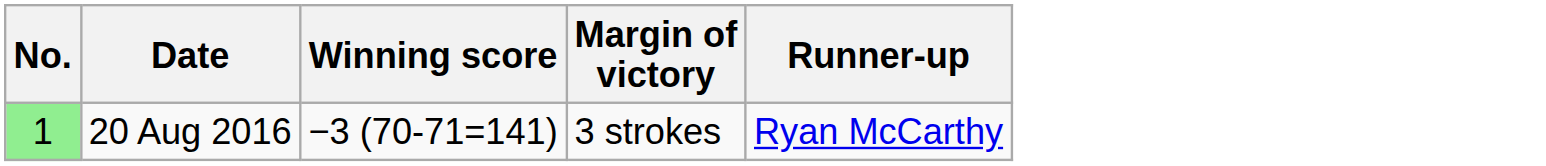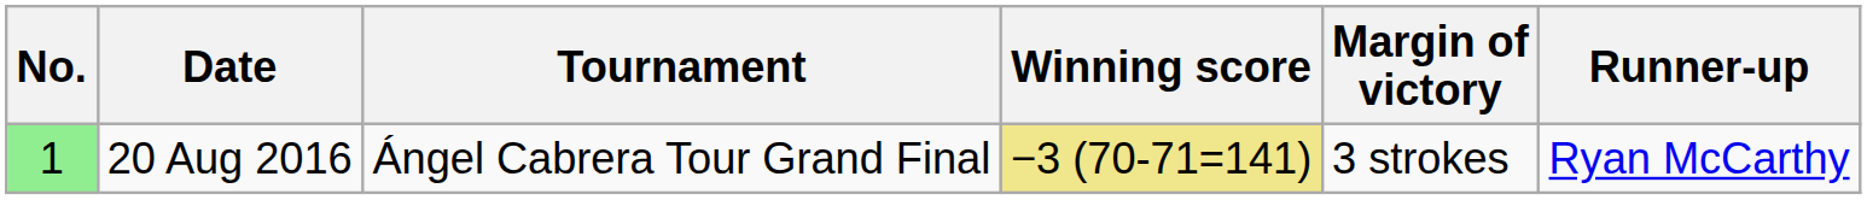+ column: Tournament | Ángel Cabrera Tour Grand Final
20 Aug 2016 | Winning score: no background -> khaki background
